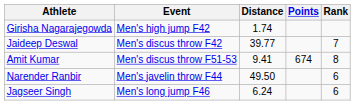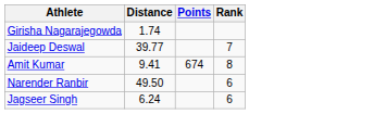- column: Event | Men's high jump F42 | Men's discus throw F42 | Men's discus throw F51-53 | Men's javelin throw F44 | Men's long jump F46
